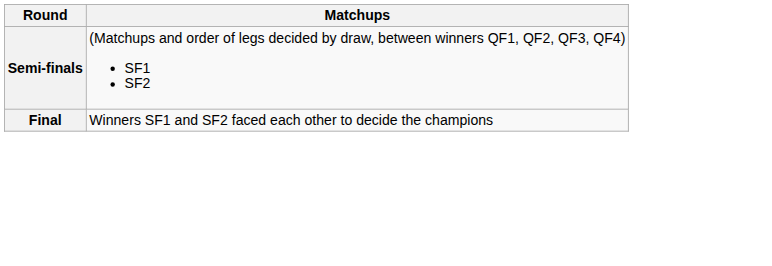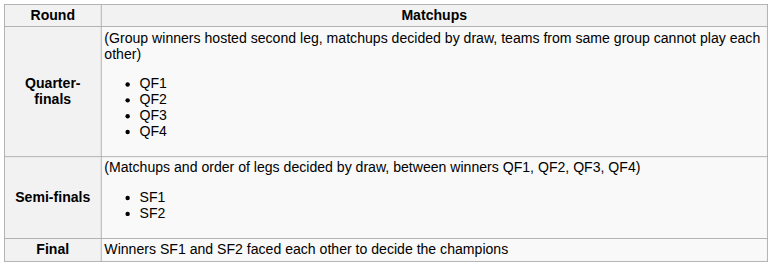+ row: Quarter-finals | (Group winners hosted second leg, matchups decided by draw, teams from same group cannot play each other) QF1 QF2 QF3 QF4
